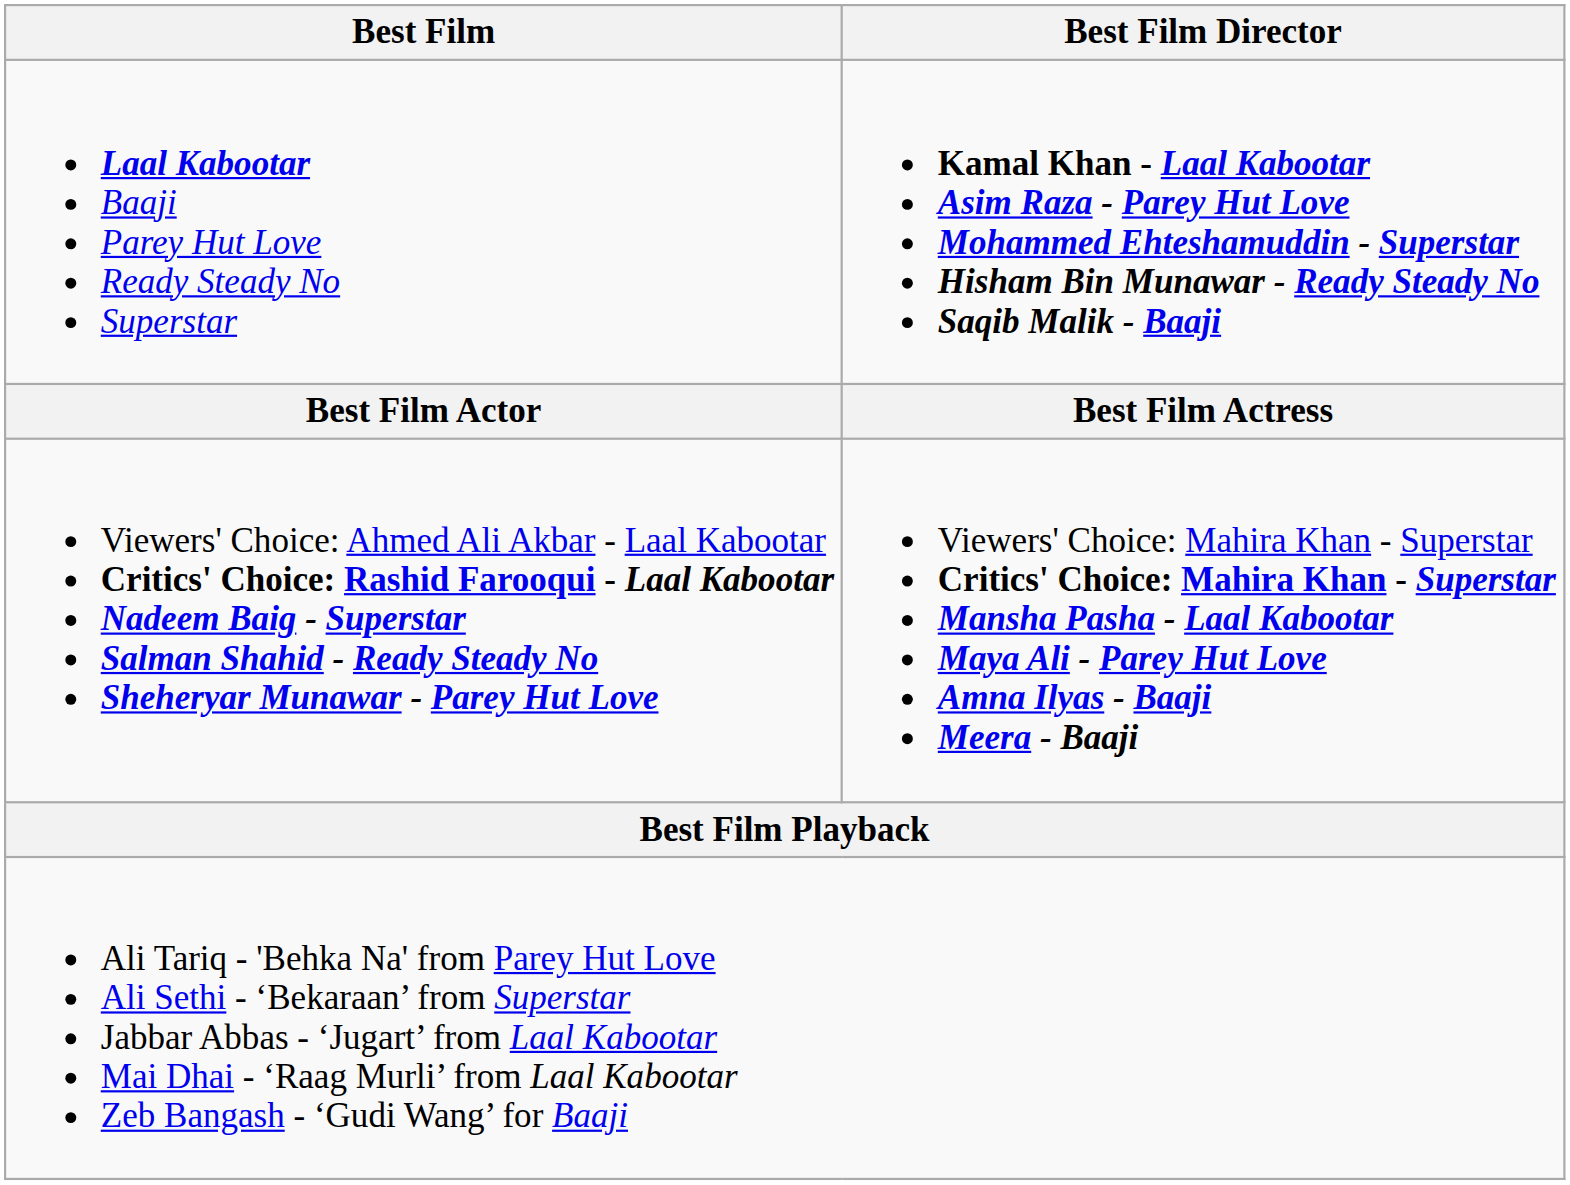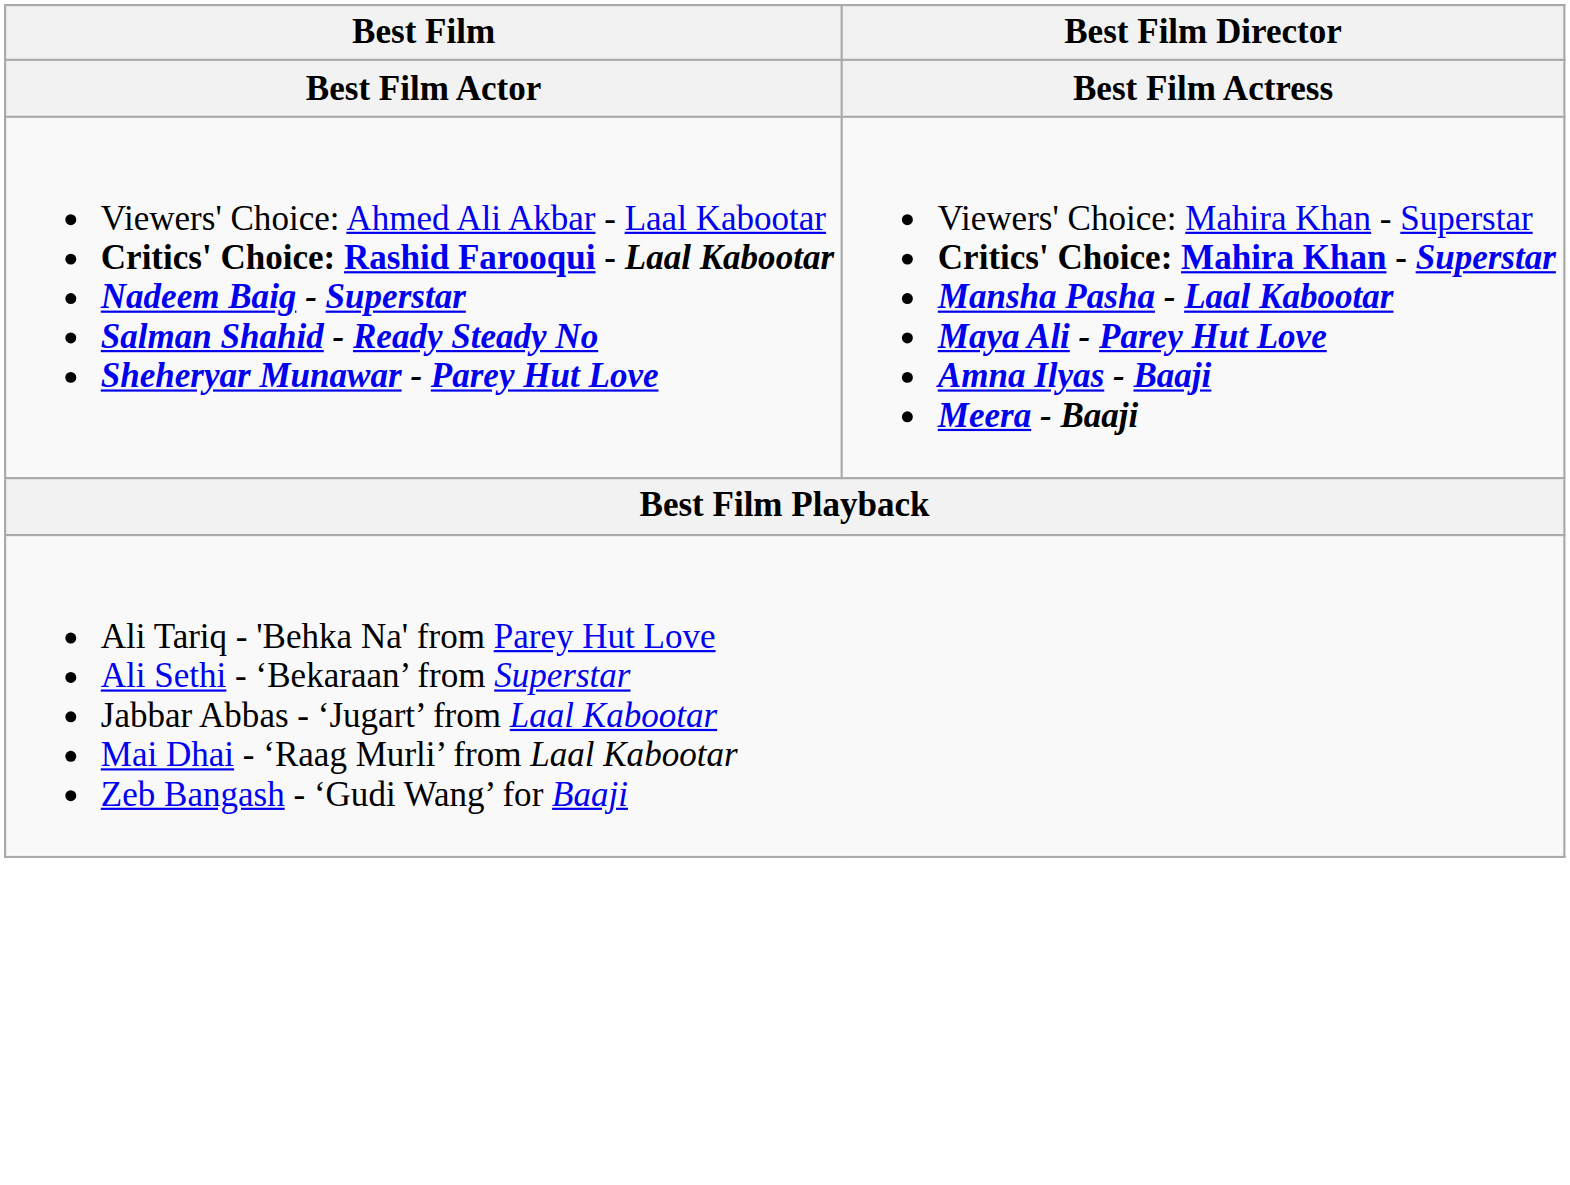- row: Laal Kabootar Baaji Parey Hut Love Ready Steady No Superstar | Kamal Khan - Laal Kabootar Asim Raza - Parey Hut Love Mohammed Ehteshamuddin - Superstar Hisham Bin Munawar - Ready Steady No Saqib Malik - Baaji
